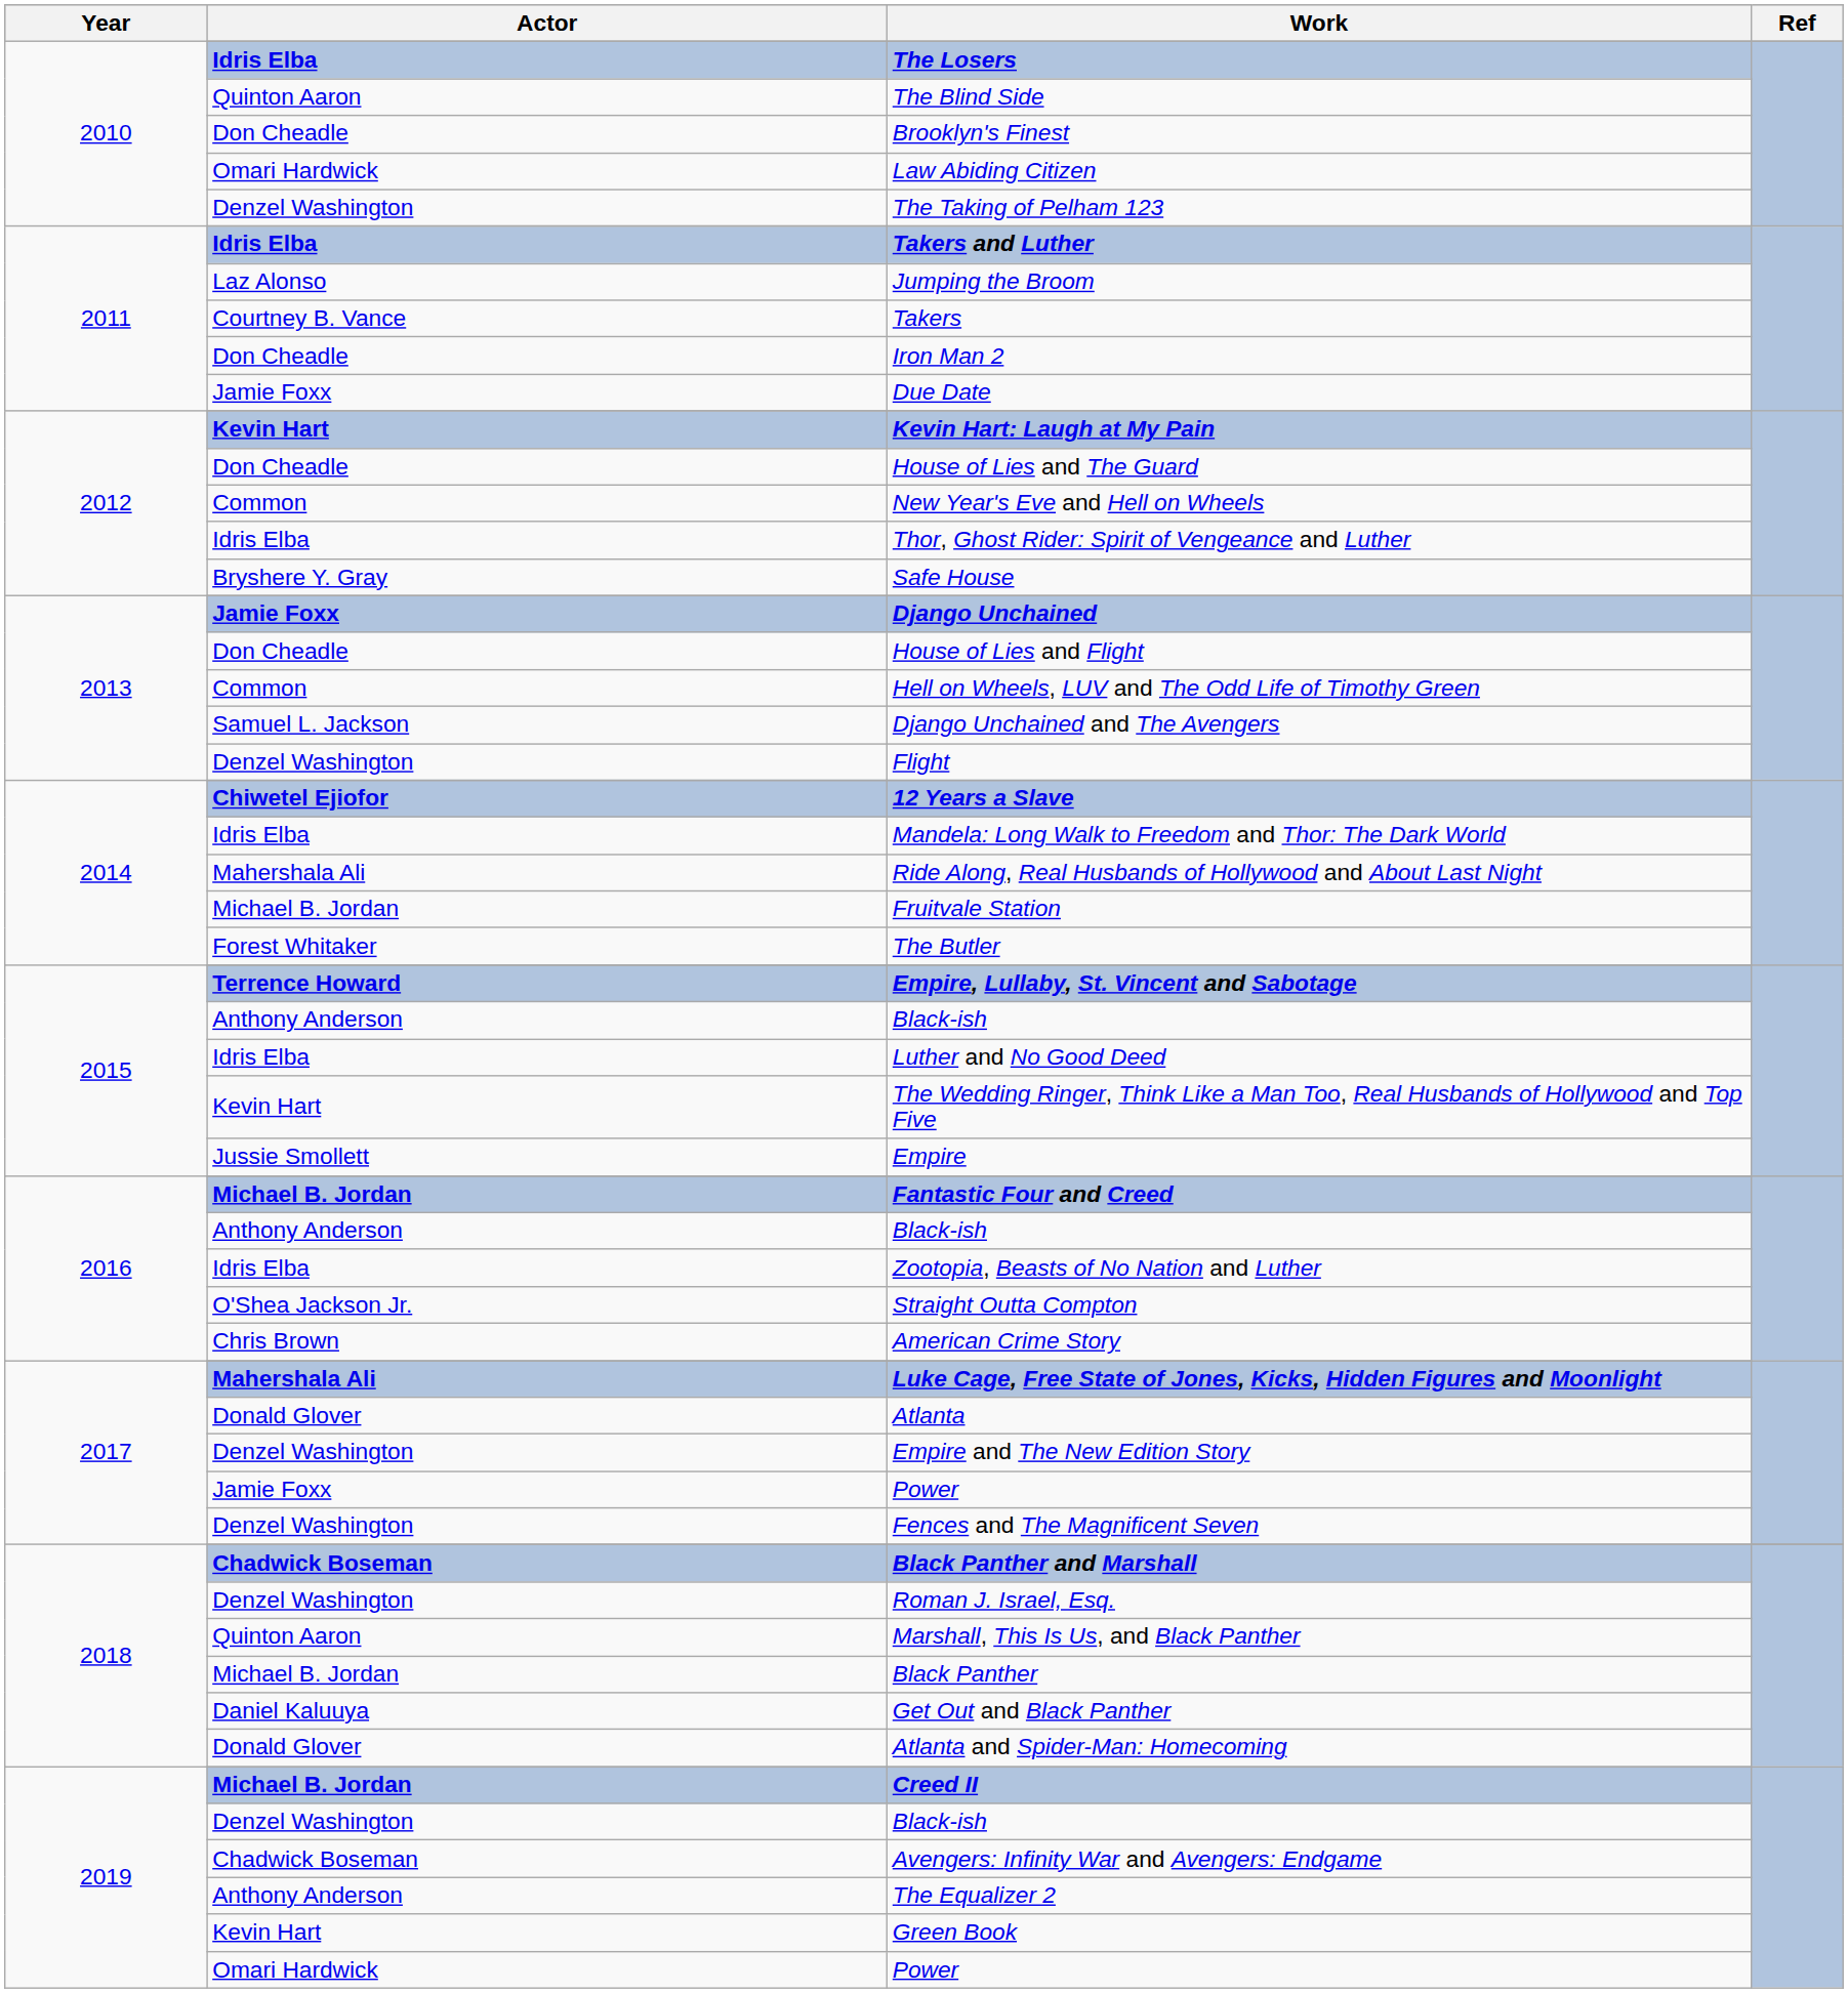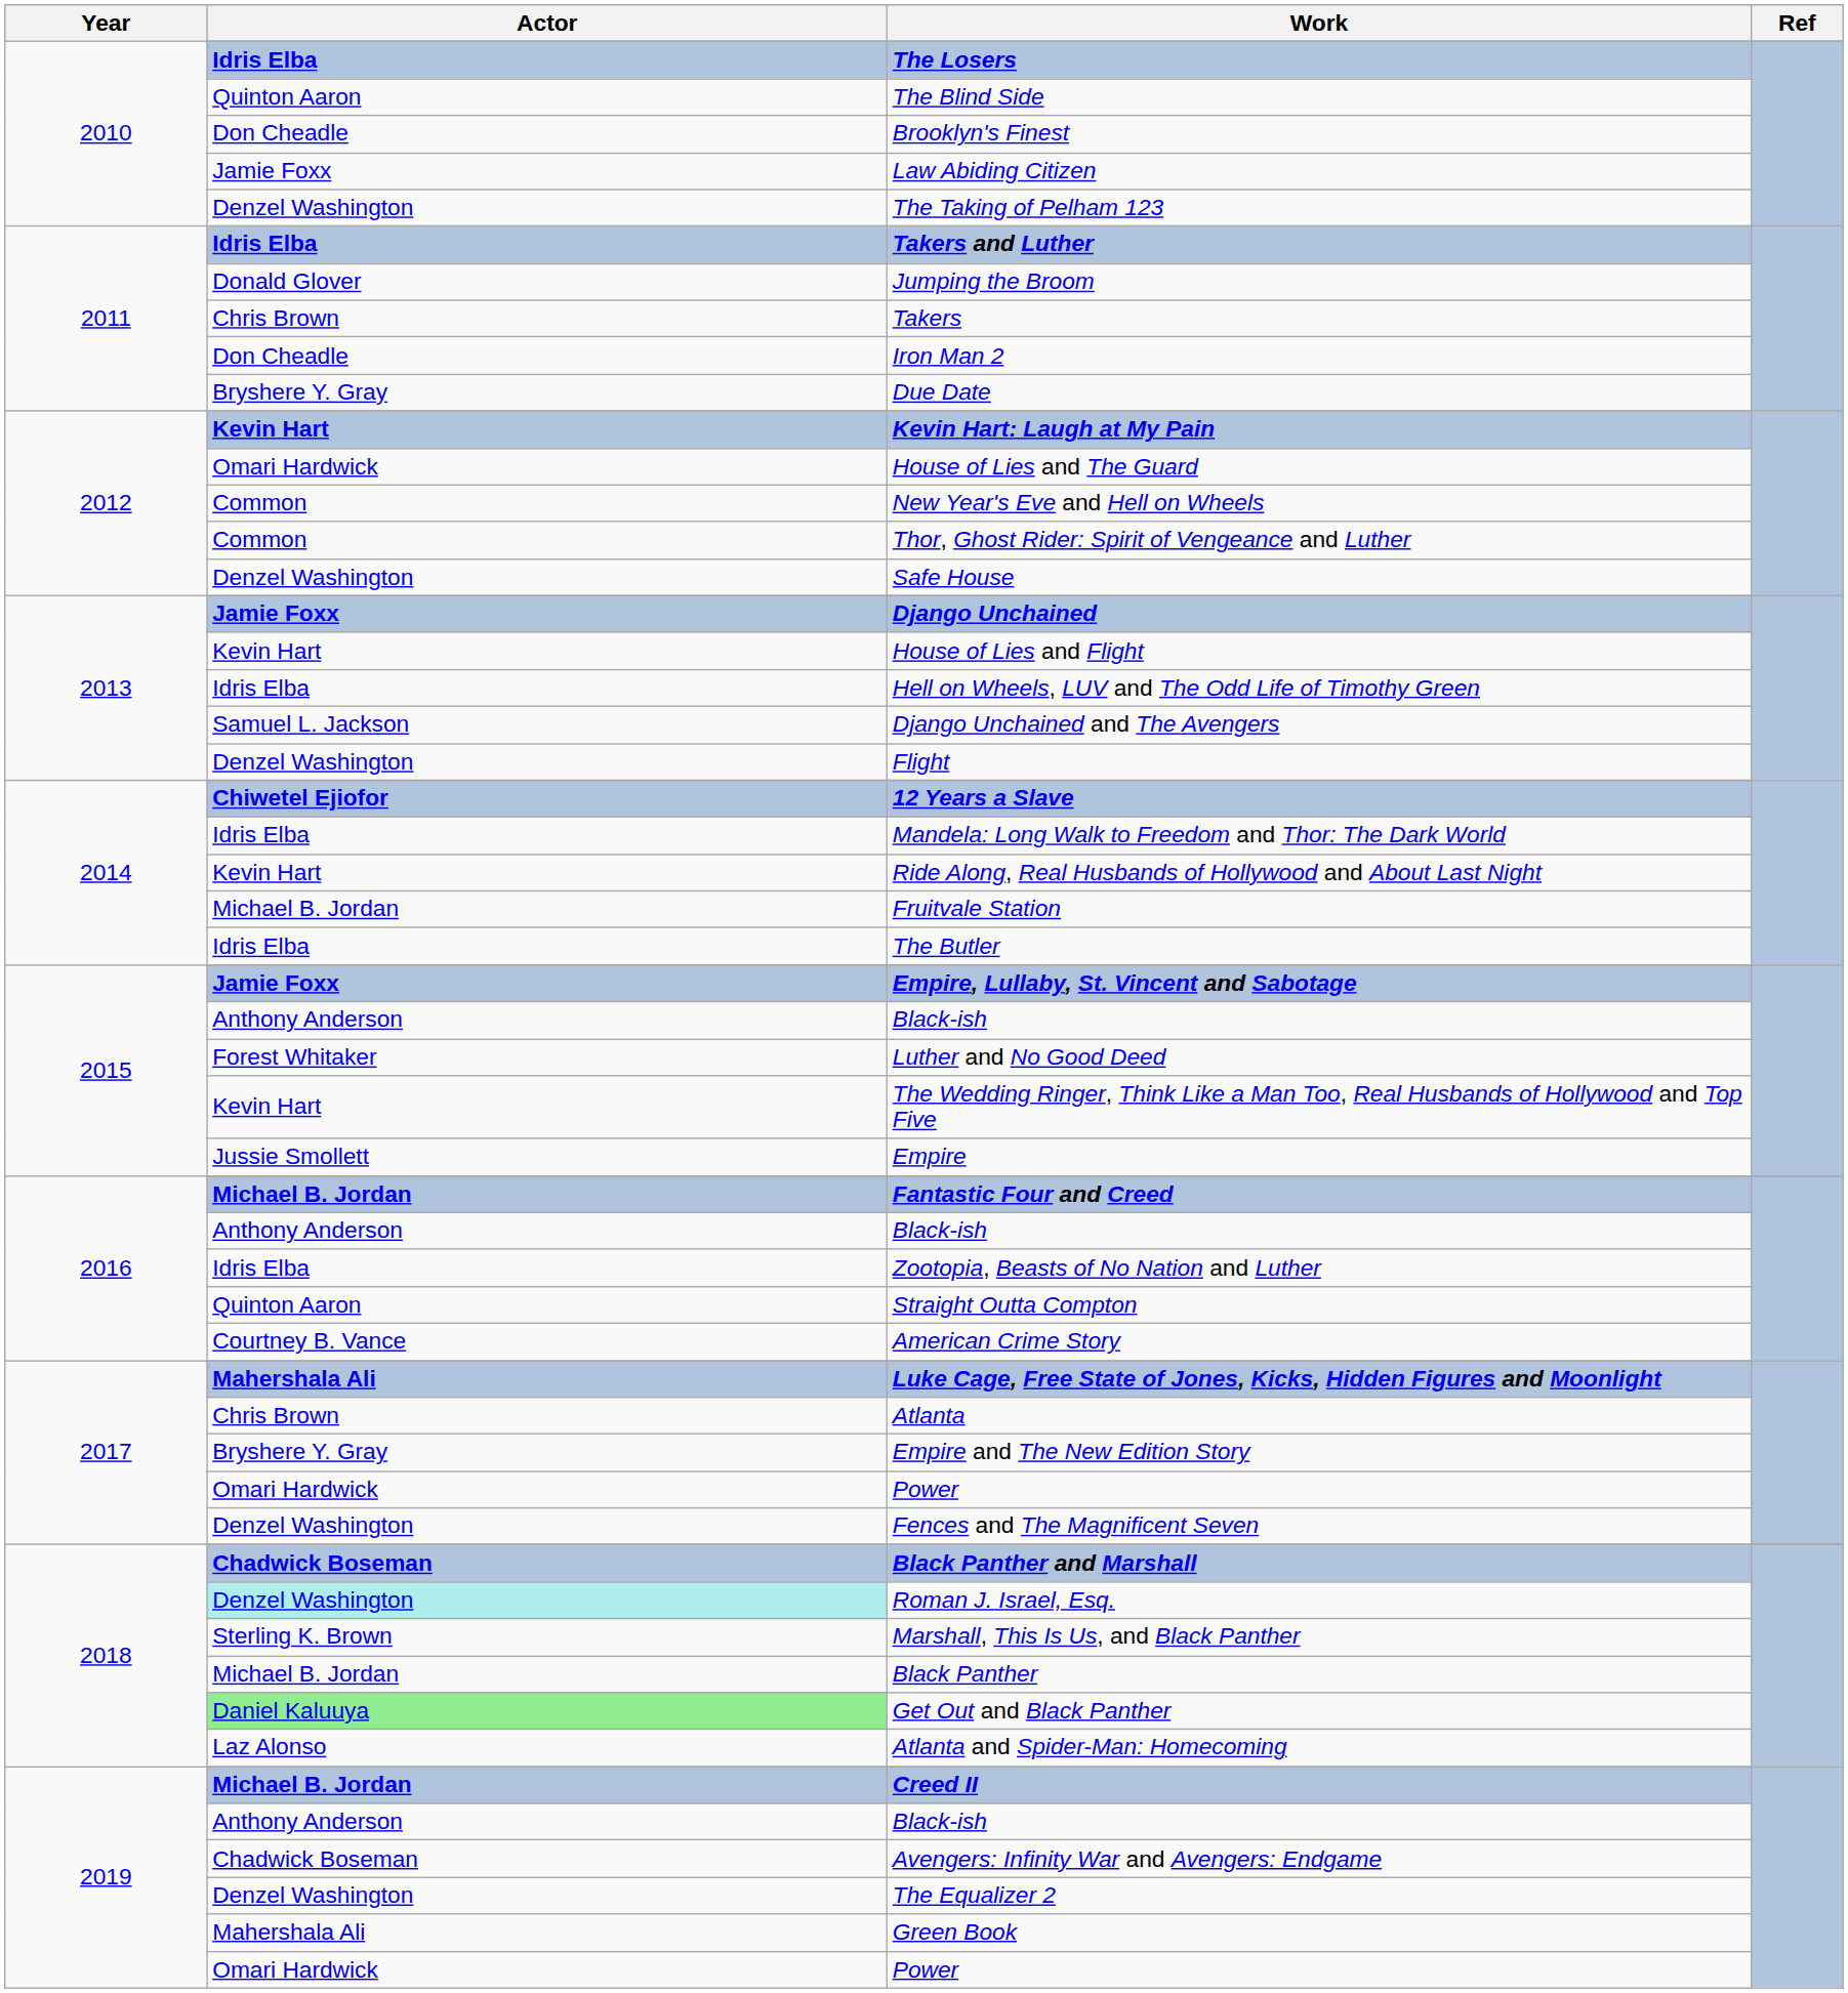Law Abiding Citizen | Actor: Omari Hardwick -> Jamie Foxx
Jumping the Broom | Actor: Laz Alonso -> Donald Glover
Takers | Actor: Courtney B. Vance -> Chris Brown
Due Date | Actor: Jamie Foxx -> Bryshere Y. Gray
House of Lies and The Guard | Actor: Don Cheadle -> Omari Hardwick
Thor, Ghost Rider: Spirit of Vengeance and Luther | Actor: Idris Elba -> Common
Safe House | Actor: Bryshere Y. Gray -> Denzel Washington
House of Lies and Flight | Actor: Don Cheadle -> Kevin Hart
Hell on Wheels, LUV and The Odd Life of Timothy Green | Actor: Common -> Idris Elba
Ride Along, Real Husbands of Hollywood and About Last Night | Actor: Mahershala Ali -> Kevin Hart
The Butler | Actor: Forest Whitaker -> Idris Elba
Empire, Lullaby, St. Vincent and Sabotage | Actor: Terrence Howard -> Jamie Foxx
Luther and No Good Deed | Actor: Idris Elba -> Forest Whitaker
Straight Outta Compton | Actor: O'Shea Jackson Jr. -> Quinton Aaron
American Crime Story | Actor: Chris Brown -> Courtney B. Vance
Atlanta | Actor: Donald Glover -> Chris Brown
Empire and The New Edition Story | Actor: Denzel Washington -> Bryshere Y. Gray
2017 / Power | Actor: Jamie Foxx -> Omari Hardwick
Roman J. Israel, Esq. | Actor: no background -> paleturquoise background
Marshall, This Is Us, and Black Panther | Actor: Quinton Aaron -> Sterling K. Brown
Get Out and Black Panther | Actor: no background -> lightgreen background
Atlanta and Spider-Man: Homecoming | Actor: Donald Glover -> Laz Alonso
2019 / Black-ish | Actor: Denzel Washington -> Anthony Anderson
The Equalizer 2 | Actor: Anthony Anderson -> Denzel Washington
Green Book | Actor: Kevin Hart -> Mahershala Ali
